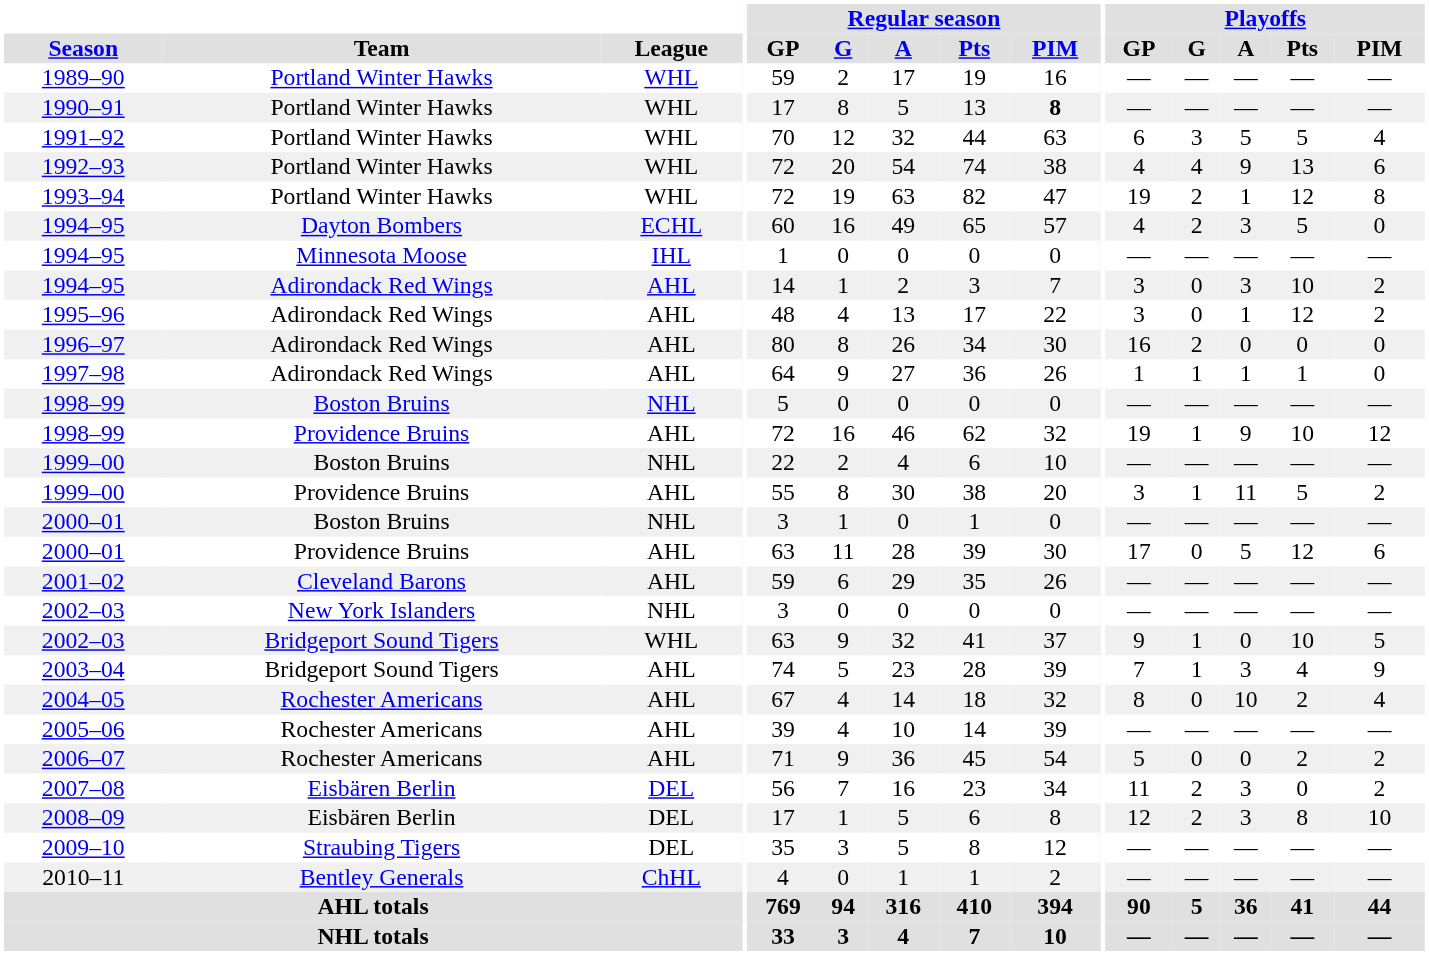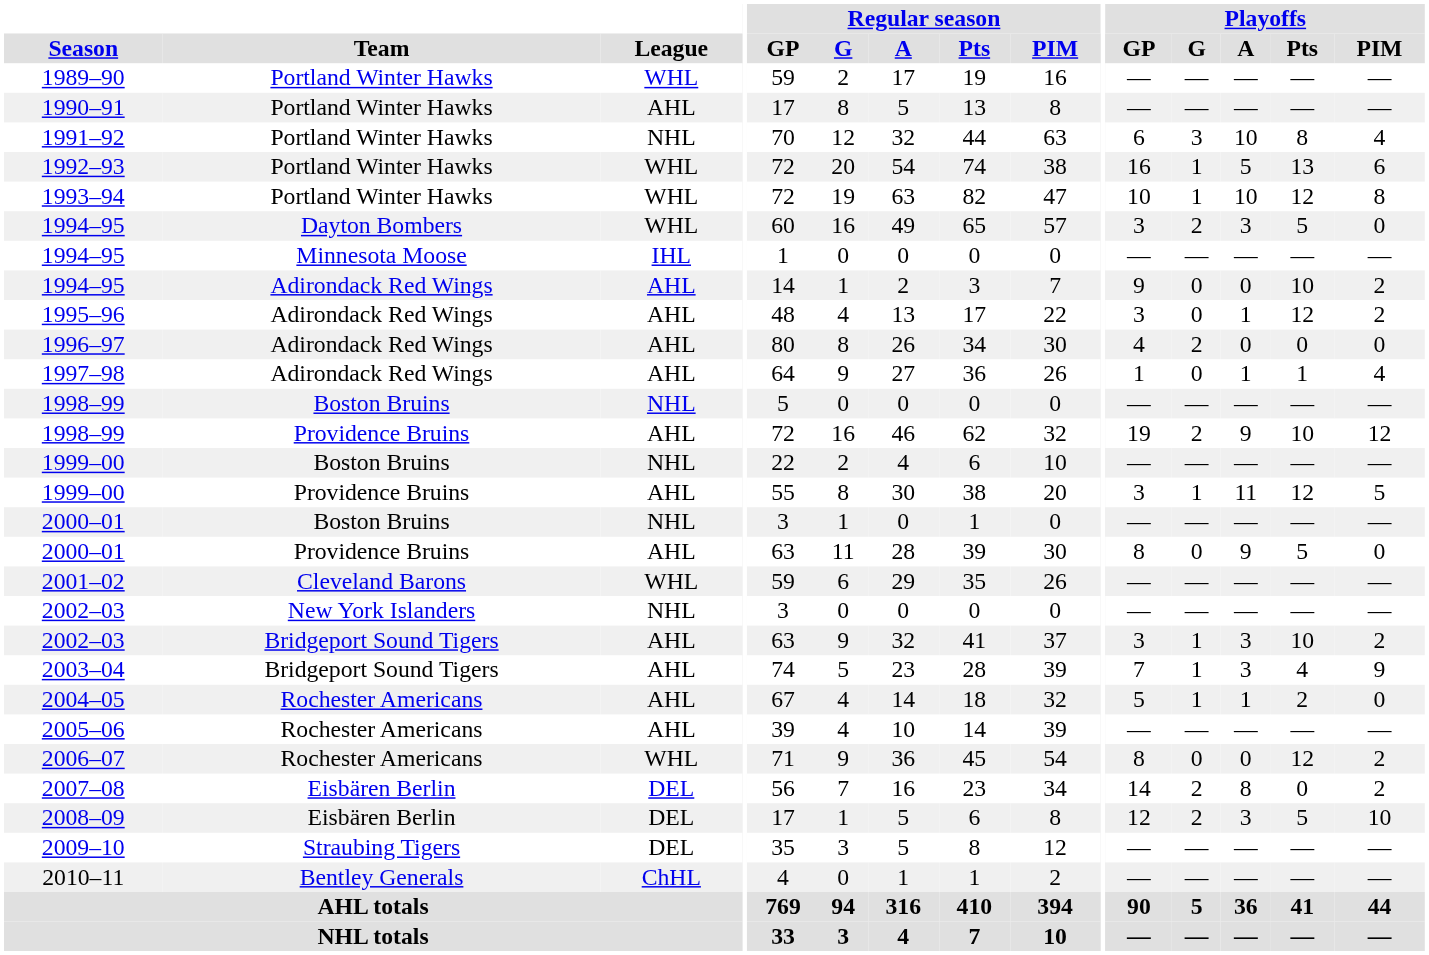1990–91 | League: WHL -> AHL
1990–91 | Regular season / PIM: bold -> normal
1991–92 | League: WHL -> NHL
1991–92 | Playoffs / A: 5 -> 10
1991–92 | Playoffs / Pts: 5 -> 8
1992–93 | Playoffs / GP: 4 -> 16
1992–93 | Playoffs / G: 4 -> 1
1992–93 | Playoffs / A: 9 -> 5
1993–94 | Playoffs / GP: 19 -> 10
1993–94 | Playoffs / G: 2 -> 1
1993–94 | Playoffs / A: 1 -> 10
1994–95 / Dayton Bombers | League: ECHL -> WHL
1994–95 / Dayton Bombers | Playoffs / GP: 4 -> 3
1994–95 / Adirondack Red Wings | Playoffs / GP: 3 -> 9
1994–95 / Adirondack Red Wings | Playoffs / A: 3 -> 0
1996–97 | Playoffs / GP: 16 -> 4
1997–98 | Playoffs / G: 1 -> 0
1997–98 | Playoffs / PIM: 0 -> 4
1998–99 / Providence Bruins | Playoffs / G: 1 -> 2
1999–00 / Providence Bruins | Playoffs / Pts: 5 -> 12
1999–00 / Providence Bruins | Playoffs / PIM: 2 -> 5
2000–01 / Providence Bruins | Playoffs / GP: 17 -> 8
2000–01 / Providence Bruins | Playoffs / A: 5 -> 9
2000–01 / Providence Bruins | Playoffs / Pts: 12 -> 5
2000–01 / Providence Bruins | Playoffs / PIM: 6 -> 0
2001–02 | League: AHL -> WHL
2002–03 / Bridgeport Sound Tigers | League: WHL -> AHL
2002–03 / Bridgeport Sound Tigers | Playoffs / GP: 9 -> 3
2002–03 / Bridgeport Sound Tigers | Playoffs / A: 0 -> 3
2002–03 / Bridgeport Sound Tigers | Playoffs / PIM: 5 -> 2
2004–05 | Playoffs / GP: 8 -> 5
2004–05 | Playoffs / G: 0 -> 1
2004–05 | Playoffs / A: 10 -> 1
2004–05 | Playoffs / PIM: 4 -> 0
2006–07 | League: AHL -> WHL
2006–07 | Playoffs / GP: 5 -> 8
2006–07 | Playoffs / Pts: 2 -> 12
2007–08 | Playoffs / GP: 11 -> 14
2007–08 | Playoffs / A: 3 -> 8
2008–09 | Playoffs / Pts: 8 -> 5
